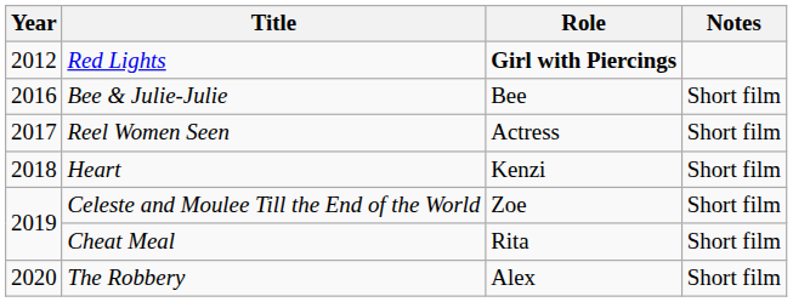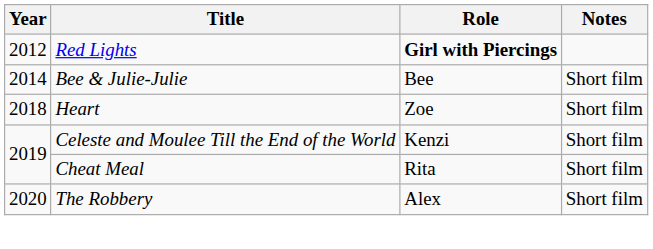Bee & Julie-Julie | Year: 2016 -> 2014
- row: 2017 | Reel Women Seen | Actress | Short film
Heart | Role: Kenzi -> Zoe
Celeste and Moulee Till the End of the World | Role: Zoe -> Kenzi
